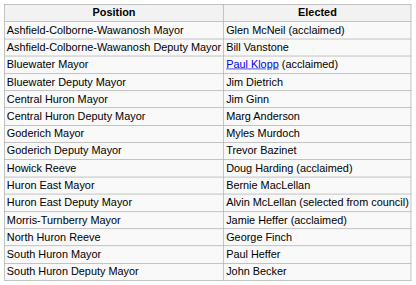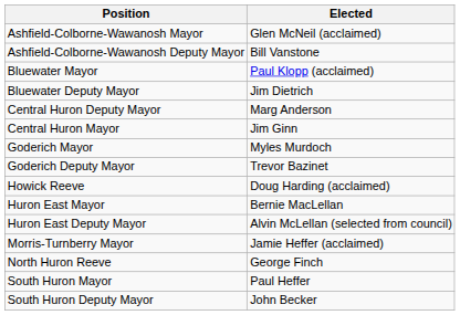rows swapped: Central Huron Mayor <-> Central Huron Deputy Mayor
